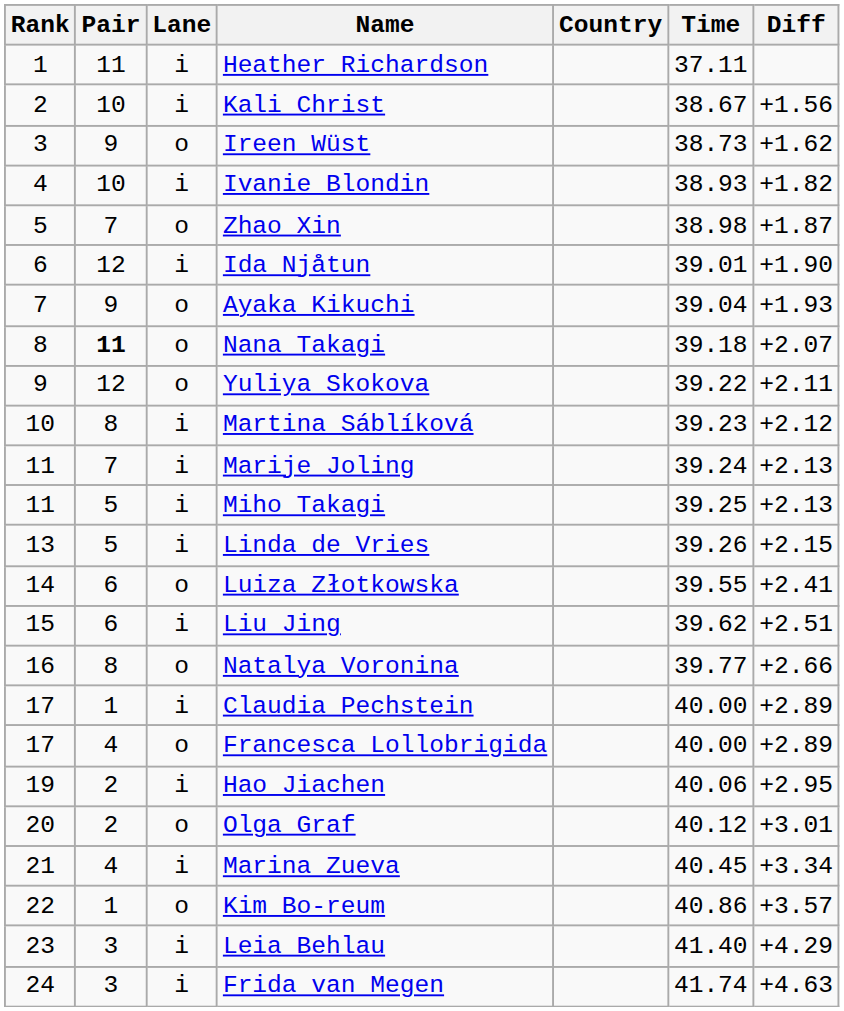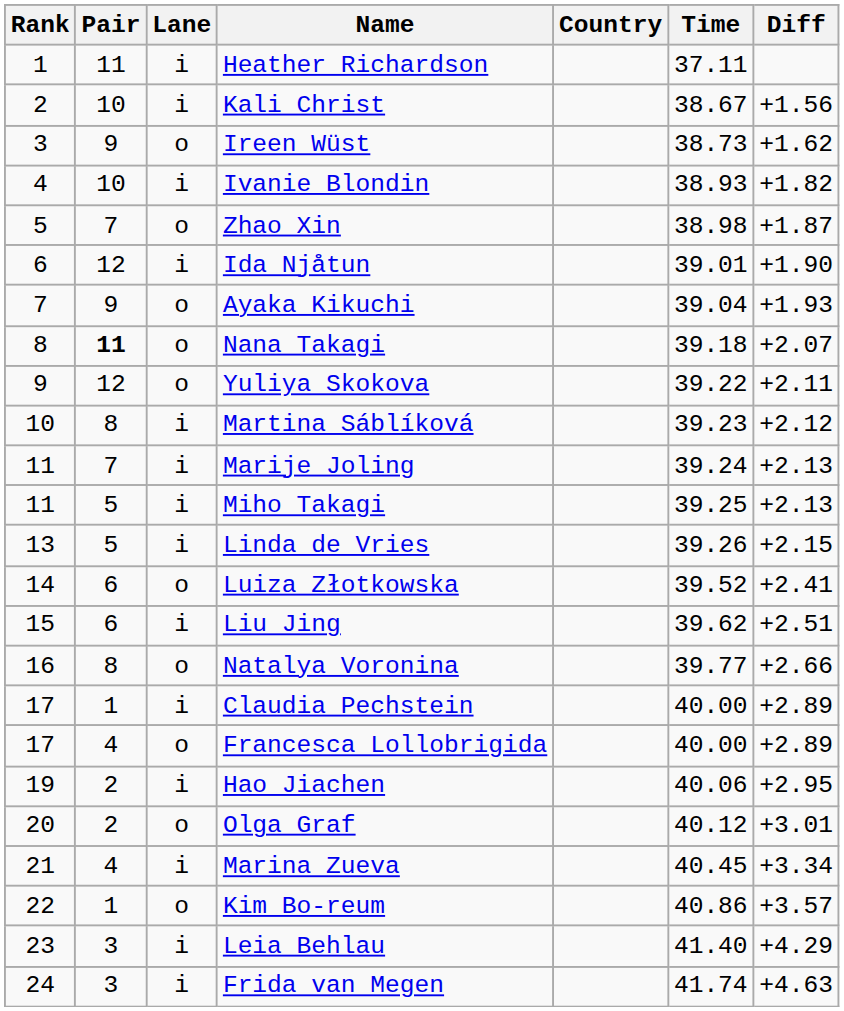Luiza Złotkowska | Time: 39.55 -> 39.52
